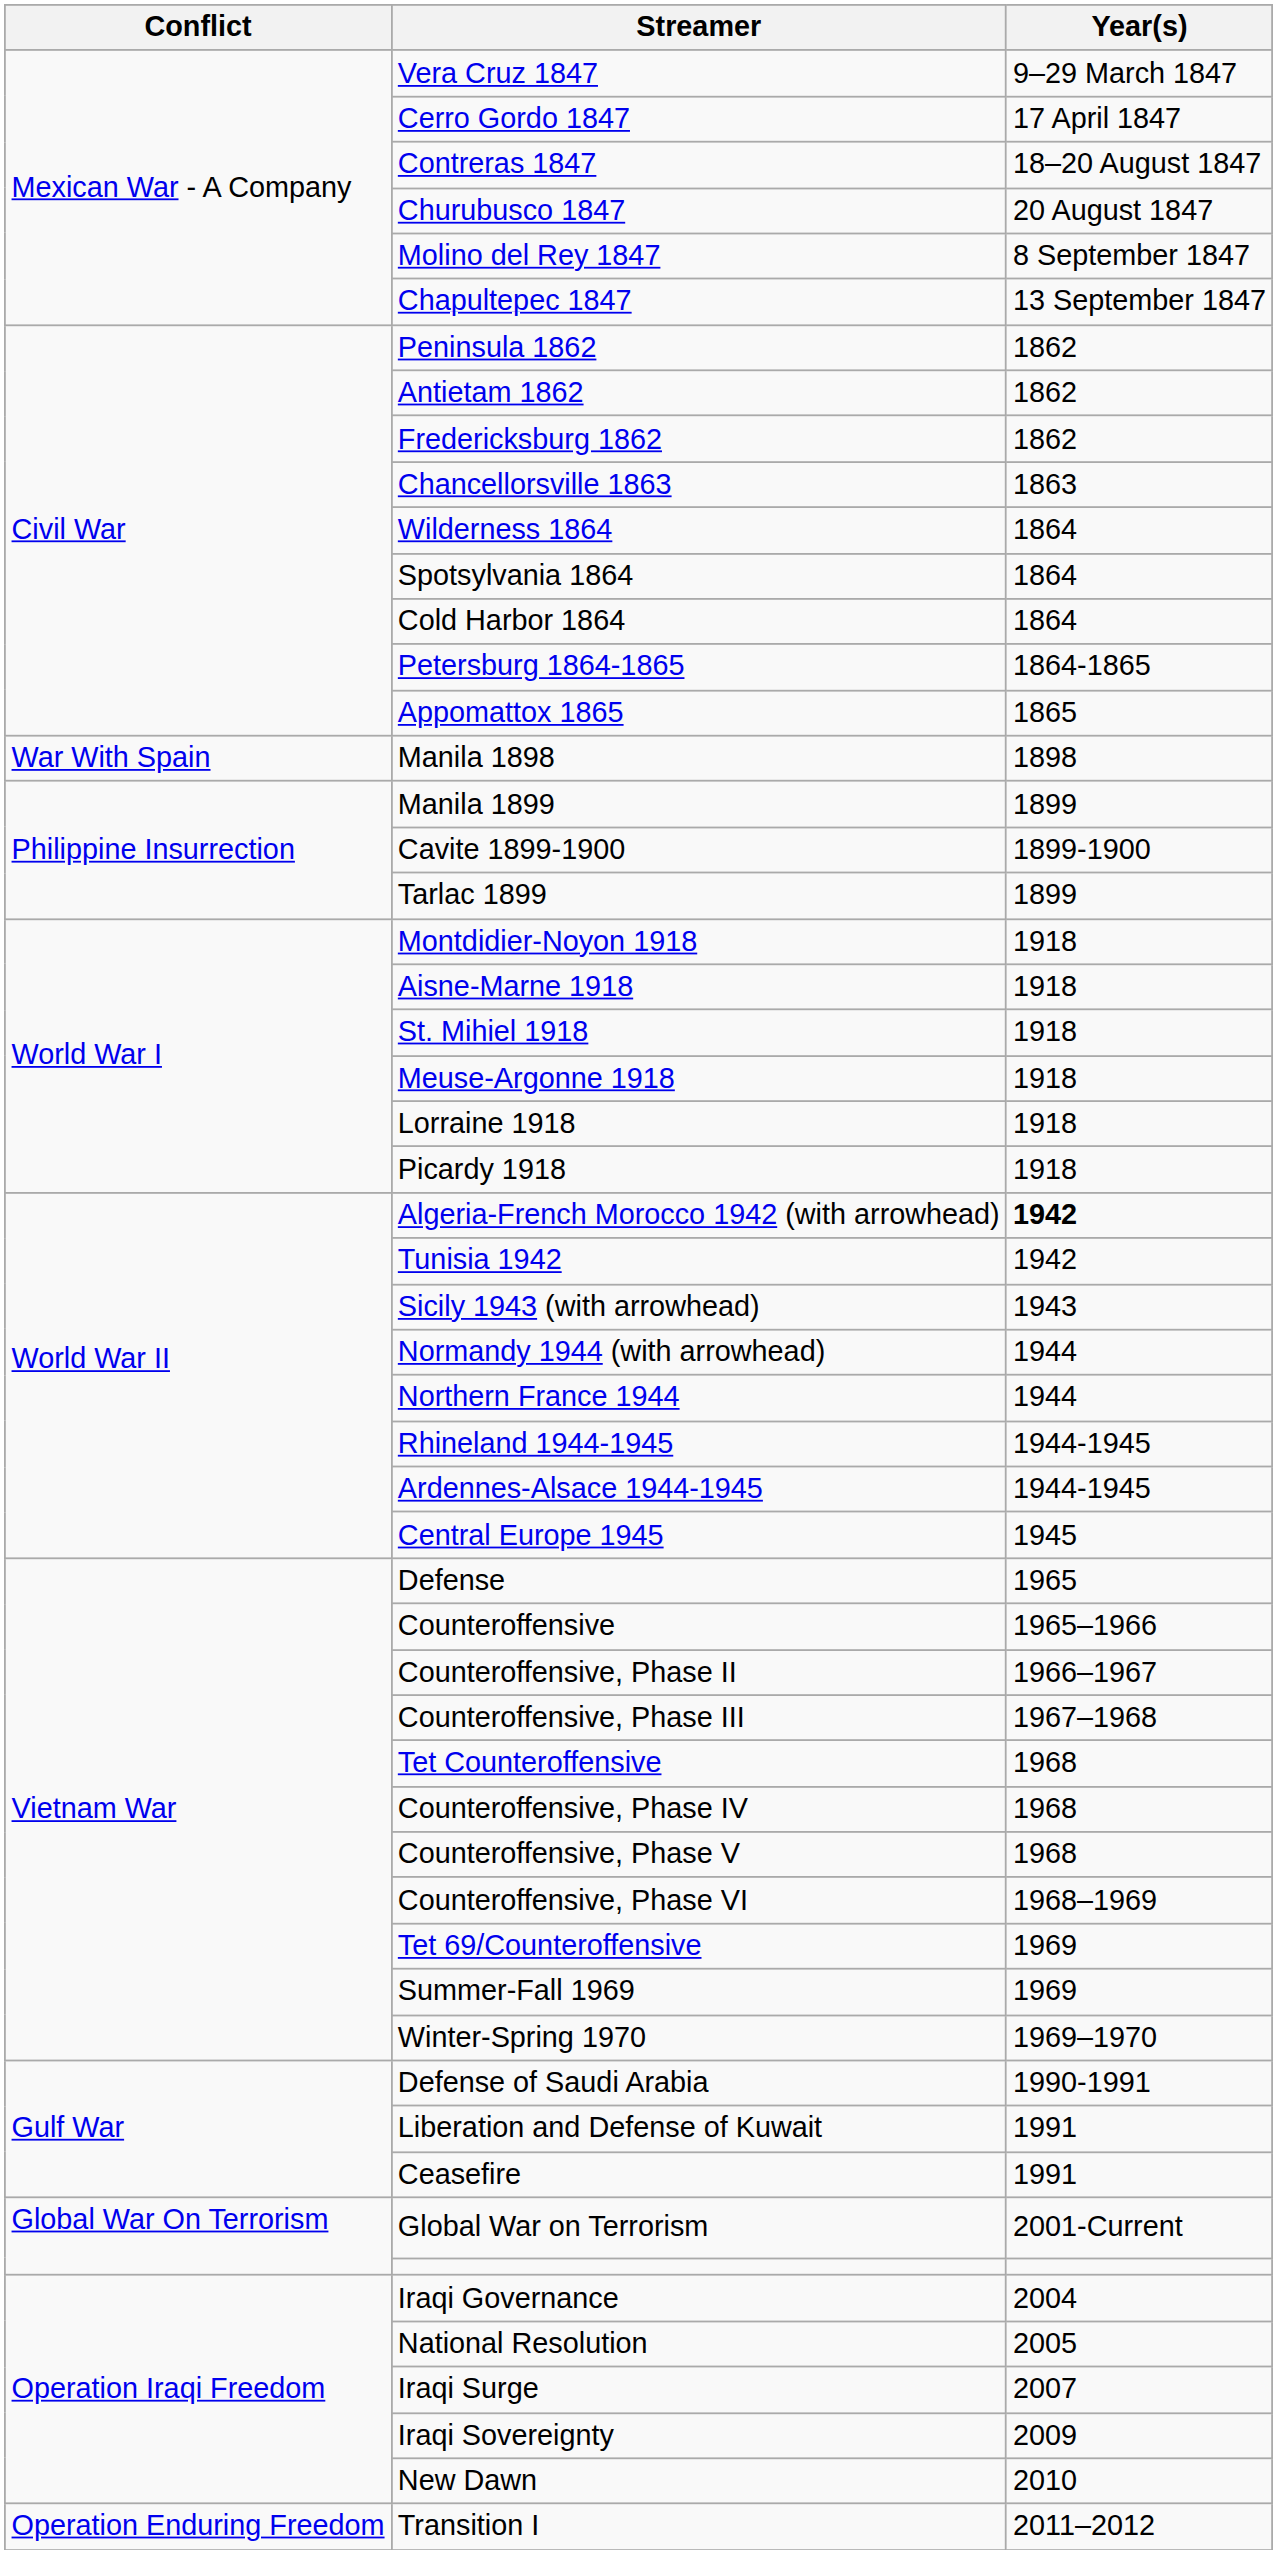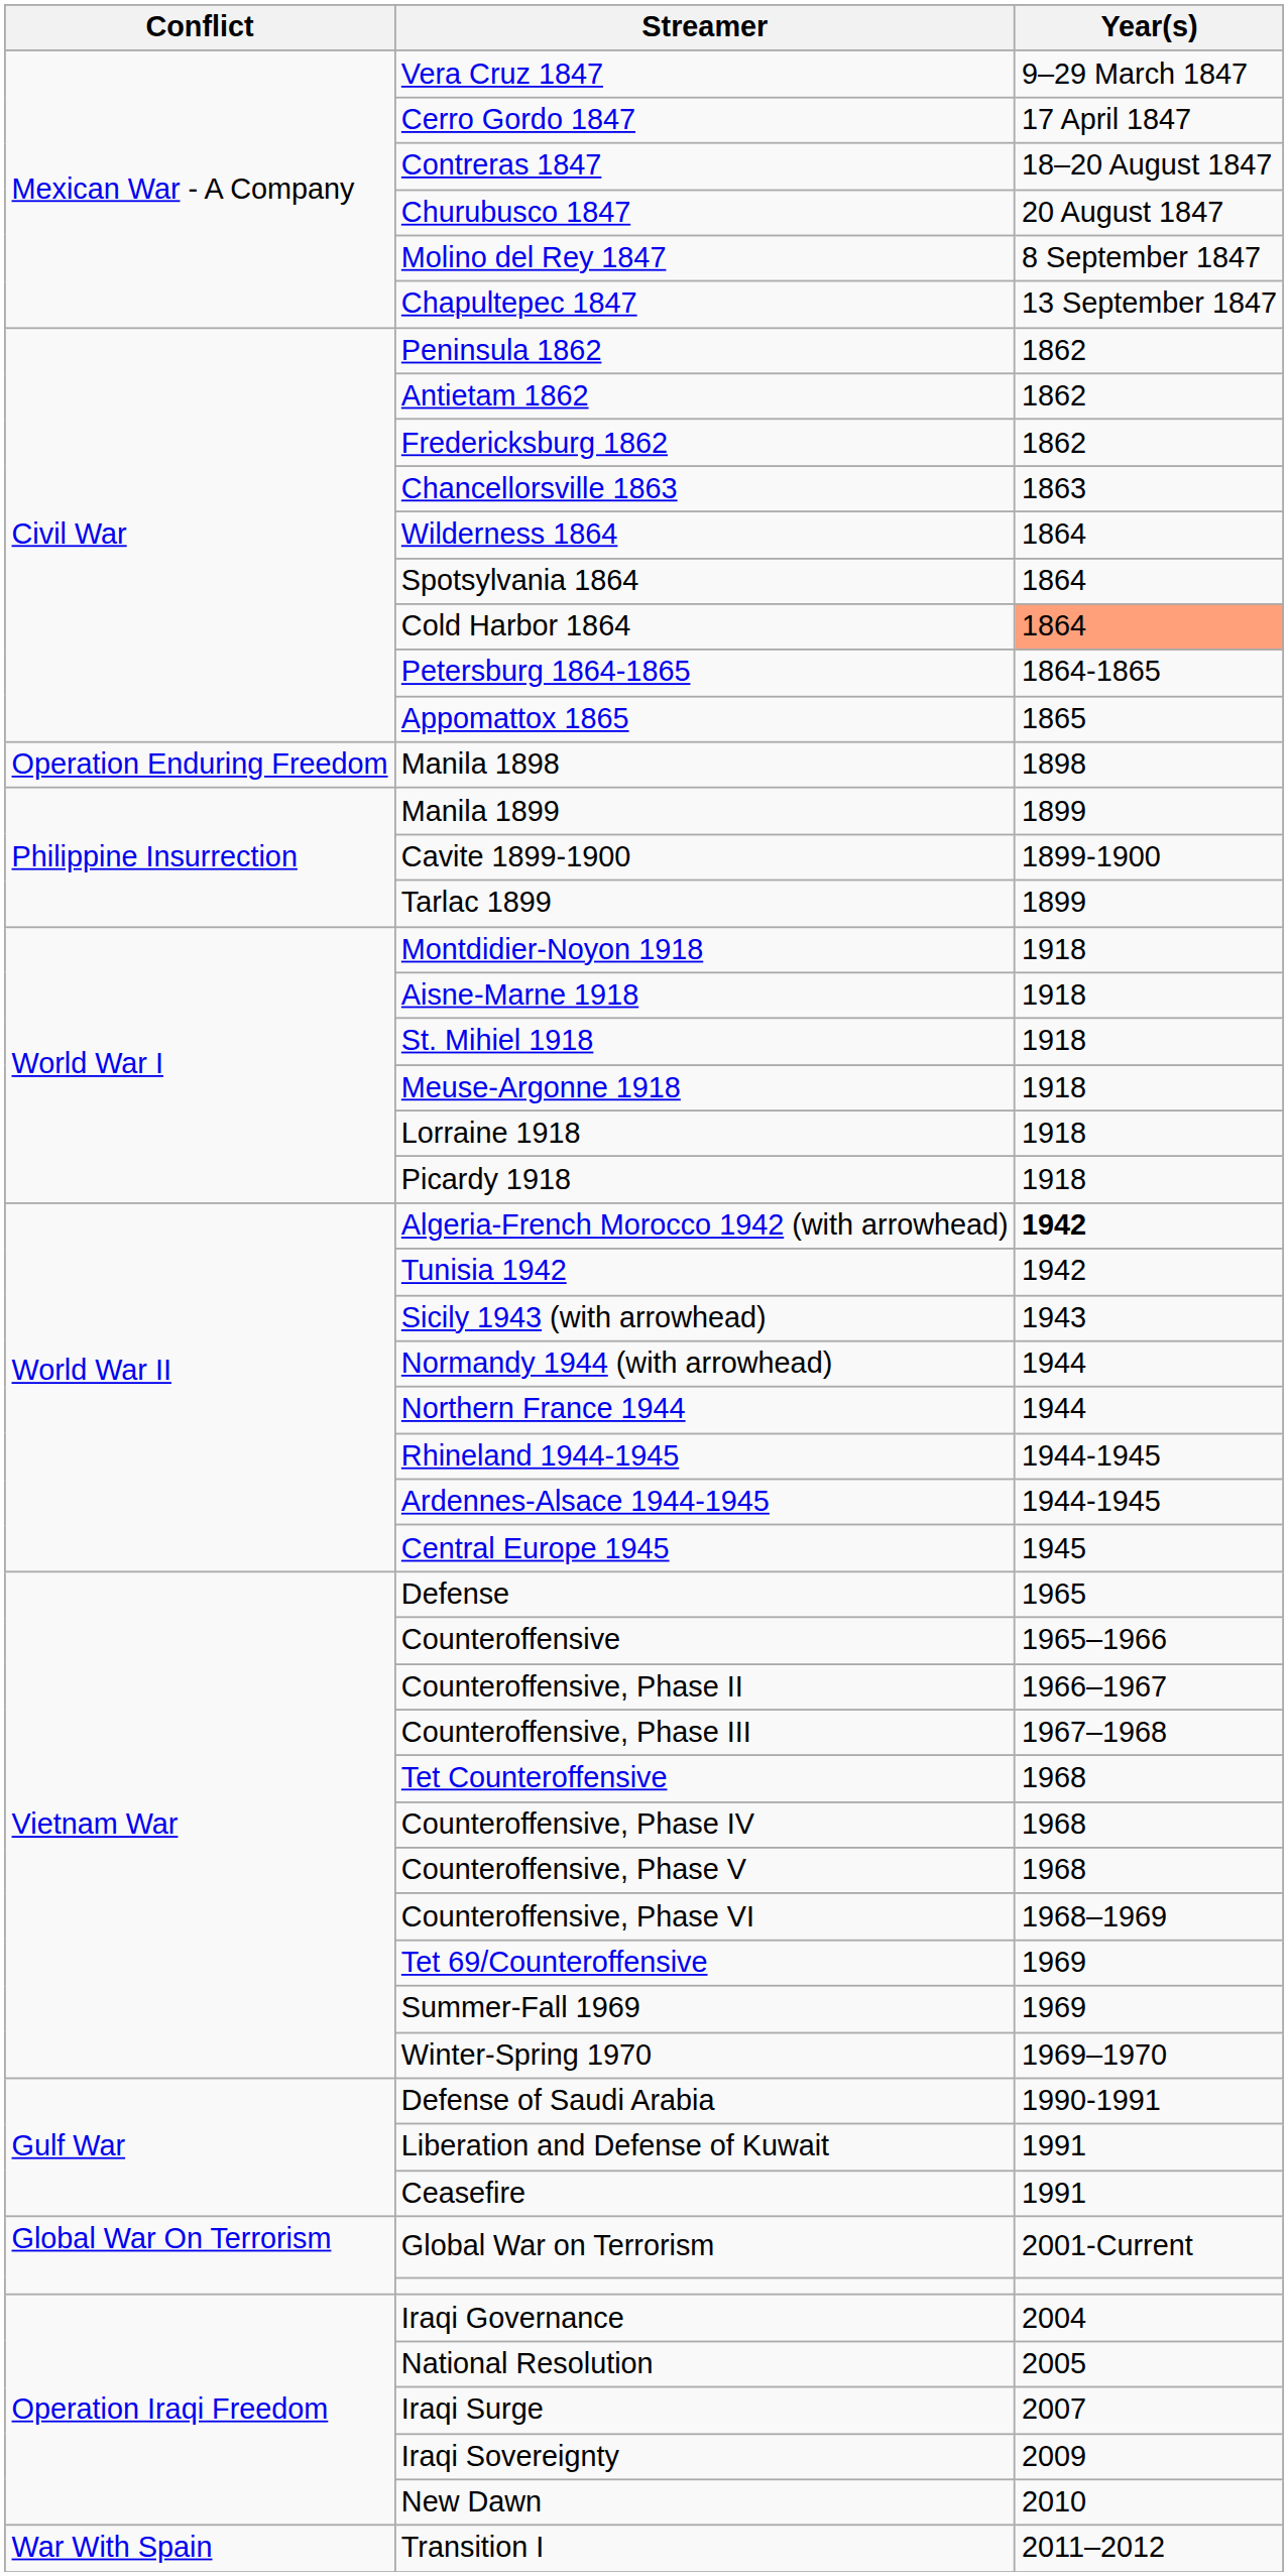Cold Harbor 1864 | Year(s): no background -> lightsalmon background
Manila 1898 | Conflict: War With Spain -> Operation Enduring Freedom
Transition I | Conflict: Operation Enduring Freedom -> War With Spain
